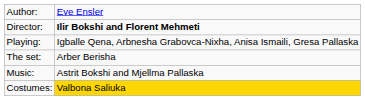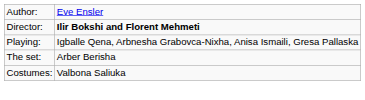- row: Music: | Astrit Bokshi and Mjellma Pallaska
Costumes: | column 2: gold background -> no background
